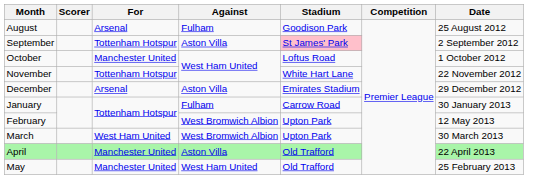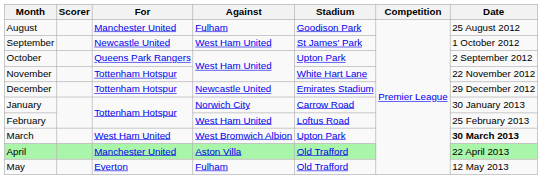August | For: Arsenal -> Manchester United
September | For: Tottenham Hotspur -> Newcastle United
September | Against: Aston Villa -> West Ham United
September | Stadium: pink background -> no background
September | Date: 2 September 2012 -> 1 October 2012
October | For: Manchester United -> Queens Park Rangers
October | Stadium: Loftus Road -> Upton Park
October | Date: 1 October 2012 -> 2 September 2012
December | For: Arsenal -> Tottenham Hotspur
December | Against: Aston Villa -> Newcastle United
January | Against: Fulham -> Norwich City
February | Against: West Bromwich Albion -> West Ham United
February | Stadium: Upton Park -> Loftus Road
February | Date: 12 May 2013 -> 25 February 2013
March | Date: normal -> bold
May | For: Manchester United -> Everton
May | Against: West Ham United -> Fulham
May | Date: 25 February 2013 -> 12 May 2013
